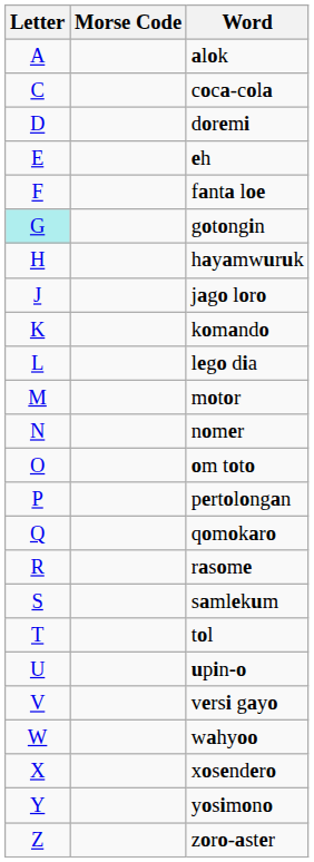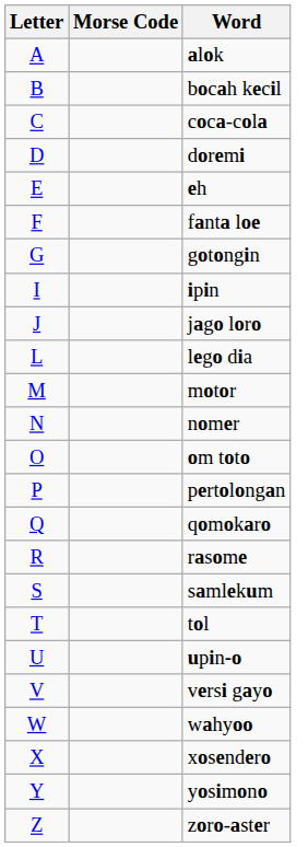+ row: B | bocah kecil
gotongin | Letter: paleturquoise background -> no background
- row: H | hayamwuruk
+ row: I | ipin
- row: K | komando
